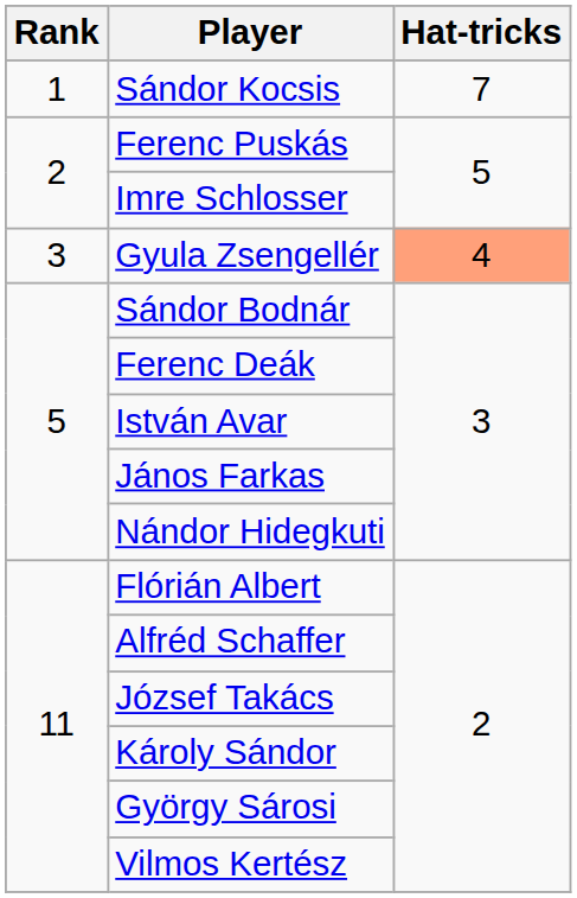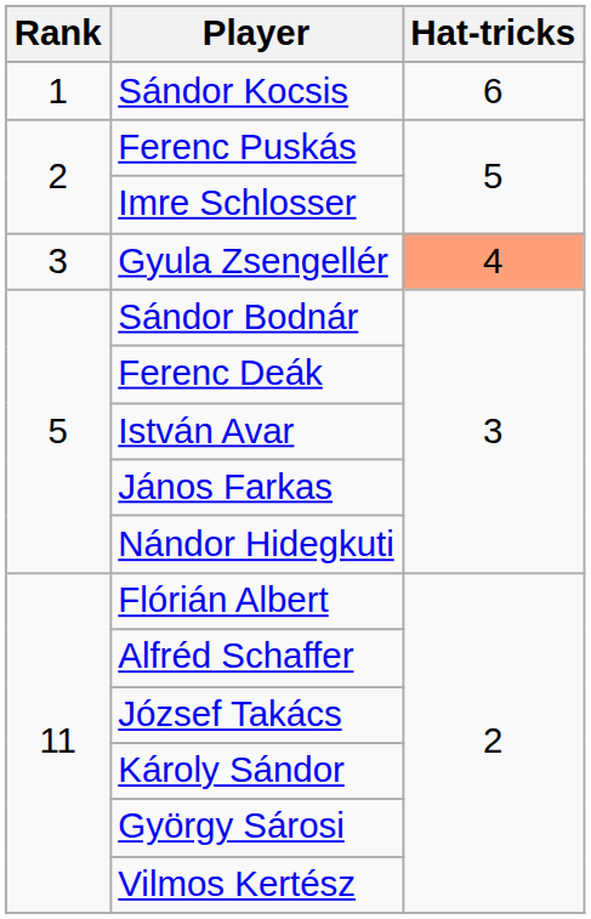Sándor Kocsis | Hat-tricks: 7 -> 6
